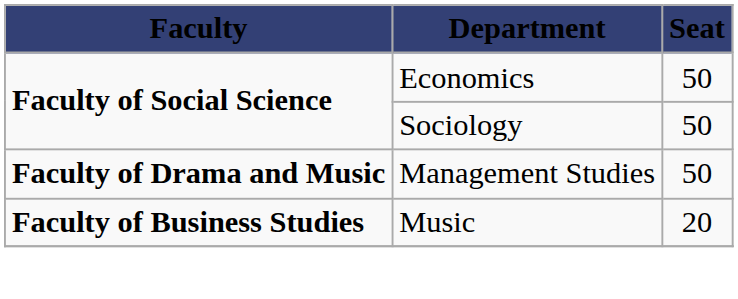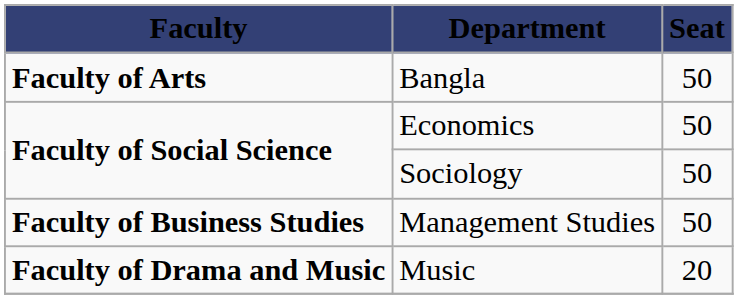+ row: Faculty of Arts | Bangla | 50
Management Studies | Faculty: Faculty of Drama and Music -> Faculty of Business Studies
Music | Faculty: Faculty of Business Studies -> Faculty of Drama and Music
